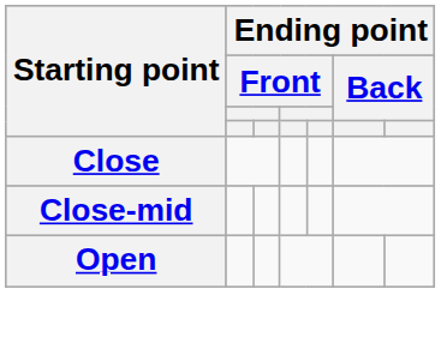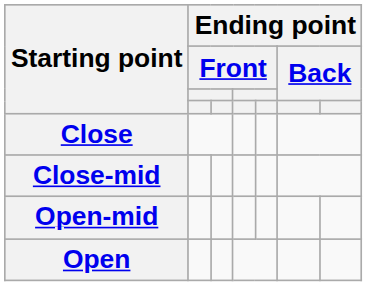+ row: Open-mid
